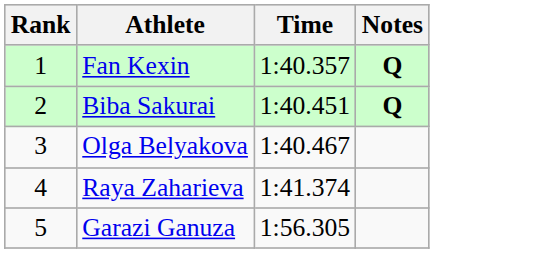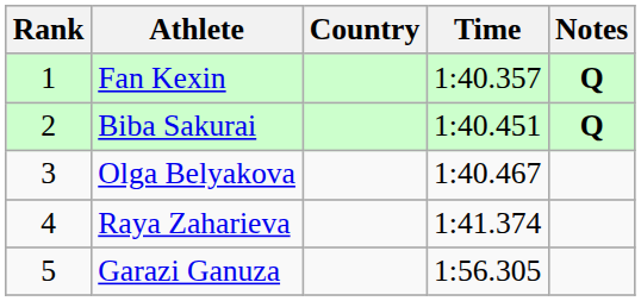+ column: Country
